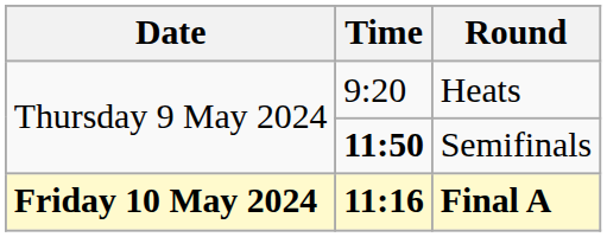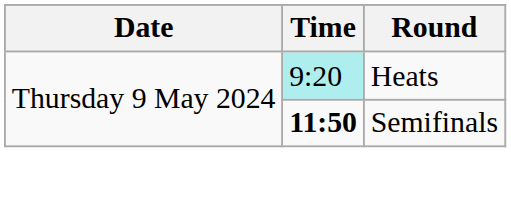Heats | Time: no background -> paleturquoise background
- row: Friday 10 May 2024 | 11:16 | Final A
